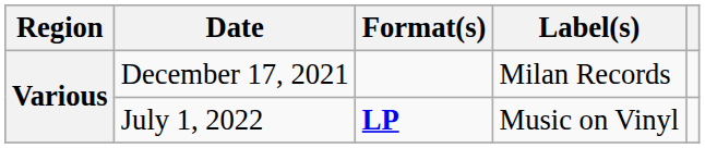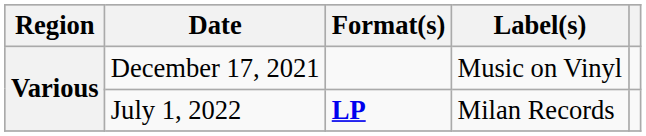December 17, 2021 | Label(s): Milan Records -> Music on Vinyl
July 1, 2022 | Label(s): Music on Vinyl -> Milan Records
